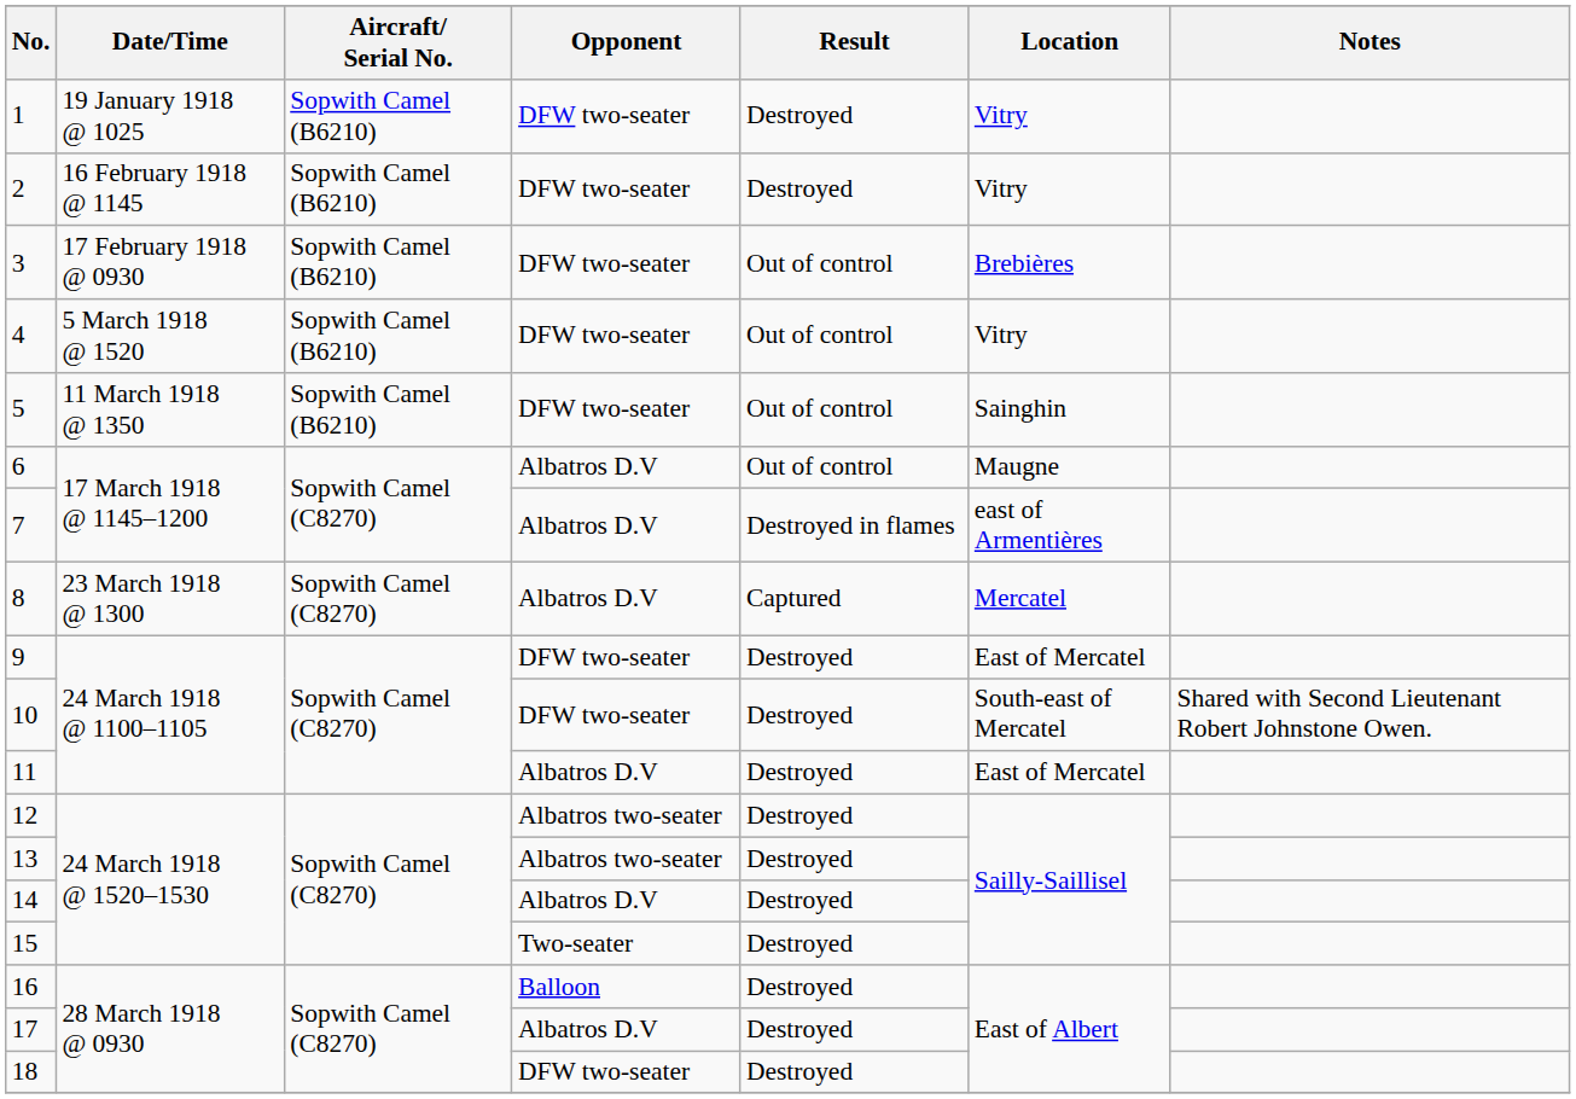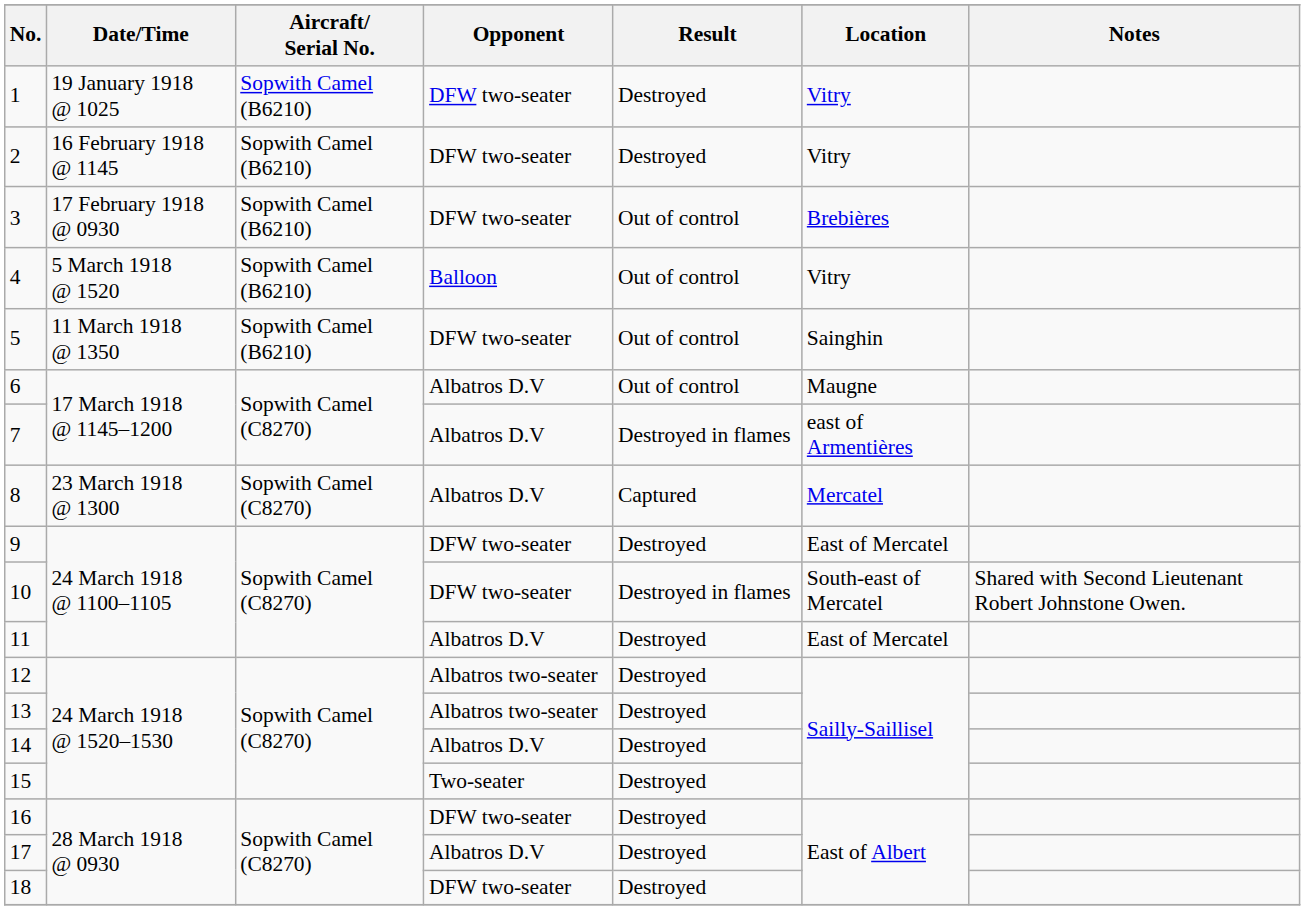4 | Opponent: DFW two-seater -> Balloon
10 | Result: Destroyed -> Destroyed in flames
16 | Opponent: Balloon -> DFW two-seater
